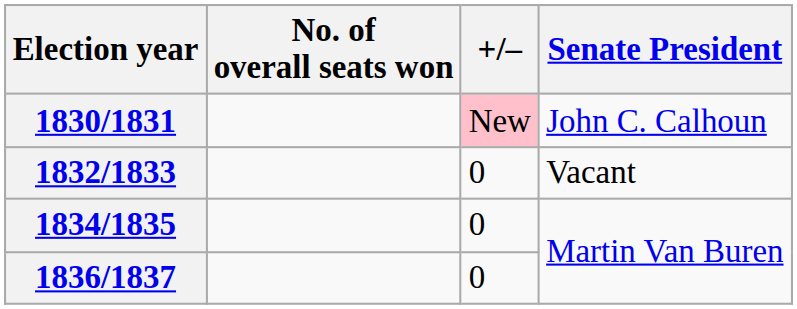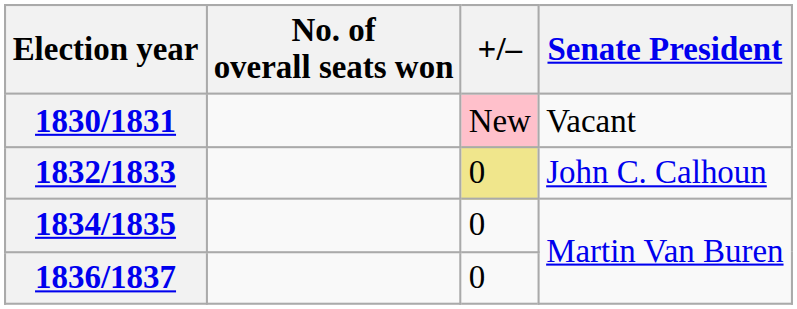1830/1831 | Senate President: John C. Calhoun -> Vacant
1832/1833 | +/–: no background -> khaki background
1832/1833 | Senate President: Vacant -> John C. Calhoun
